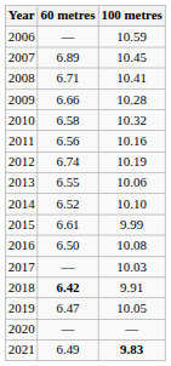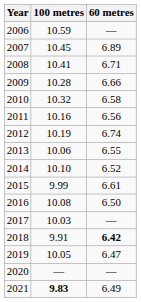columns swapped: 60 metres <-> 100 metres
